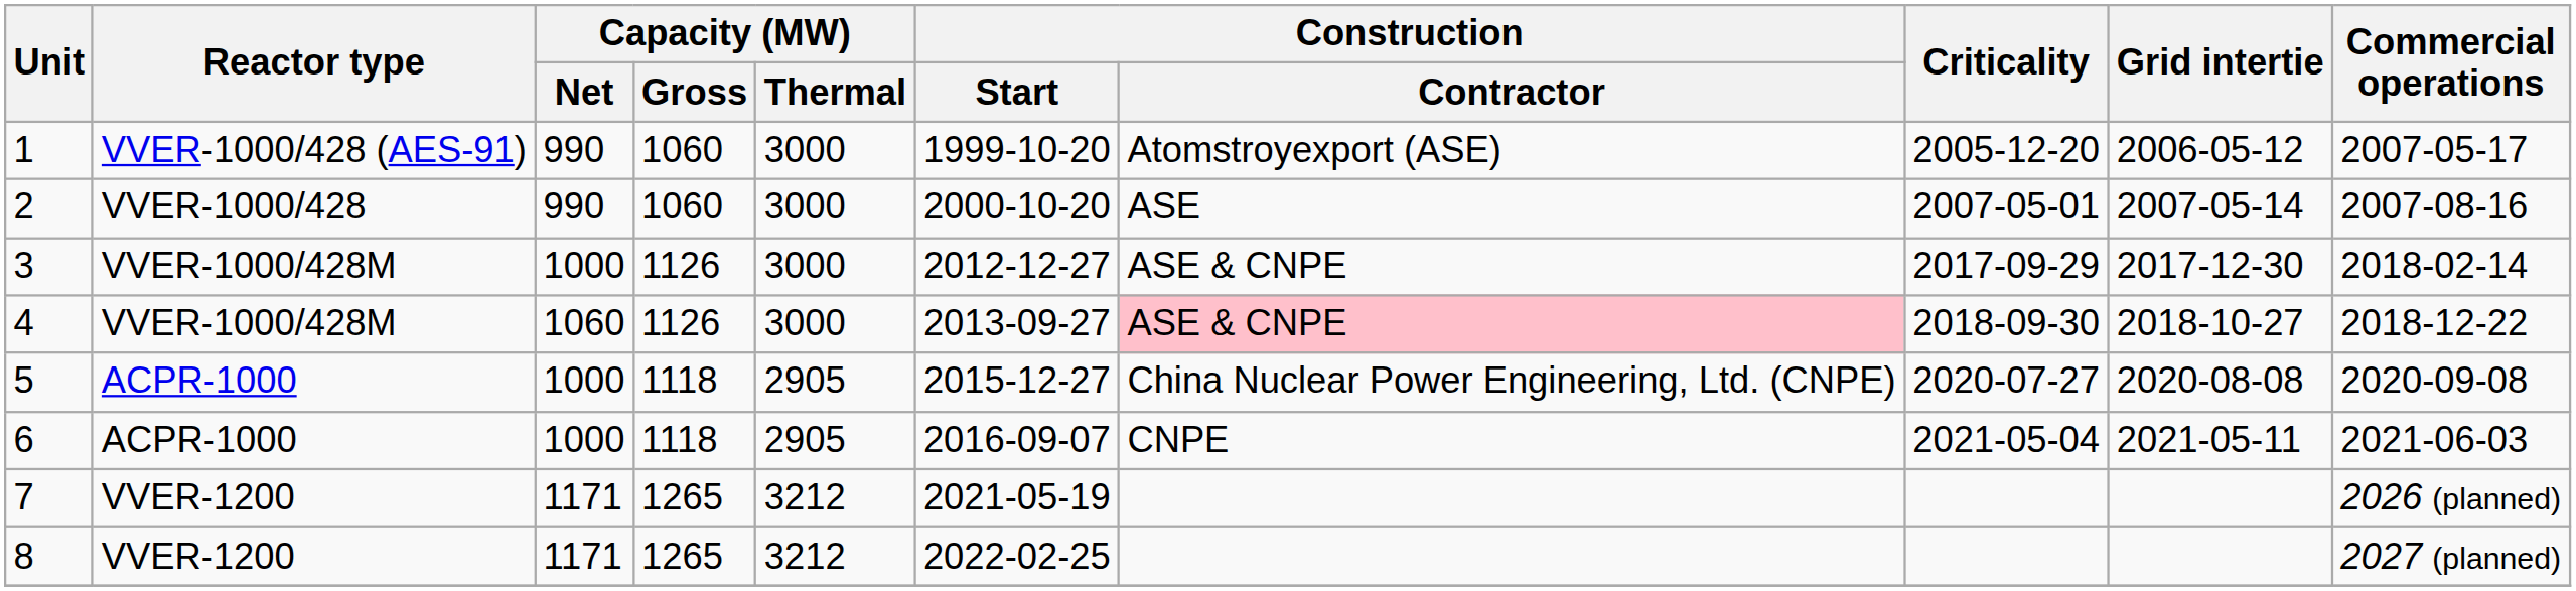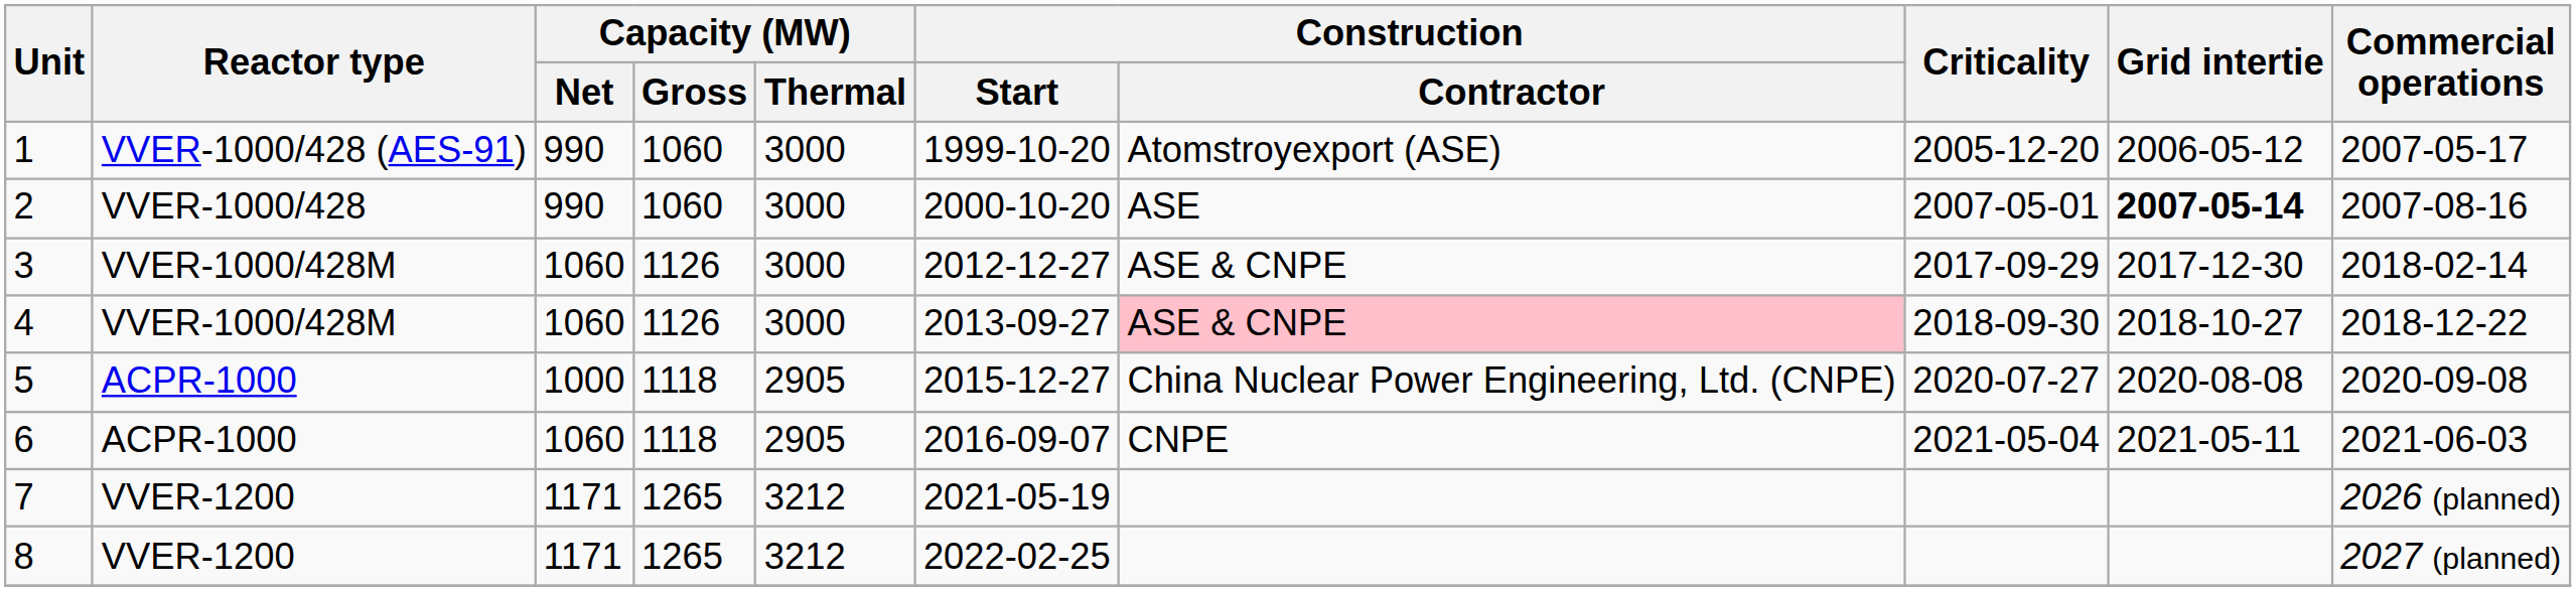2 | Grid intertie: normal -> bold
3 | Capacity (MW) / Net: 1000 -> 1060
6 | Capacity (MW) / Net: 1000 -> 1060
